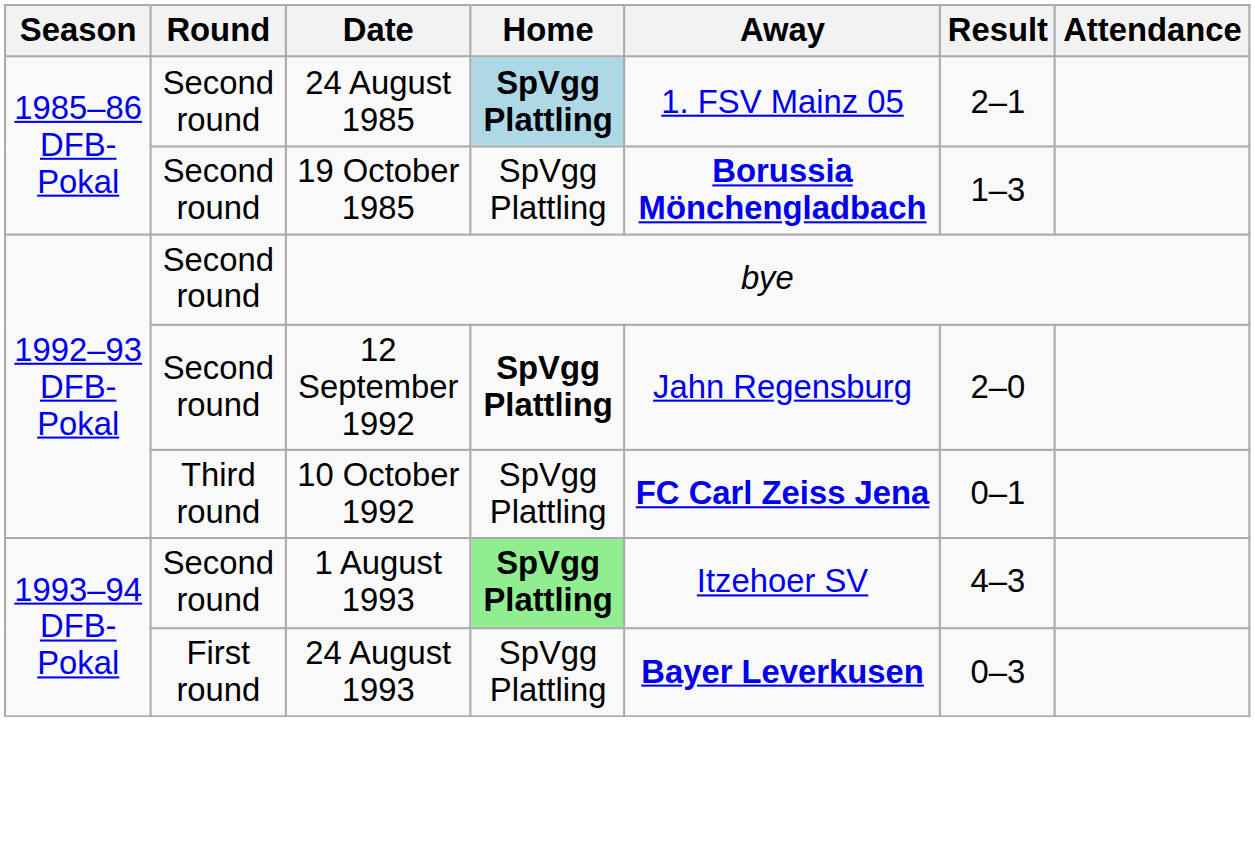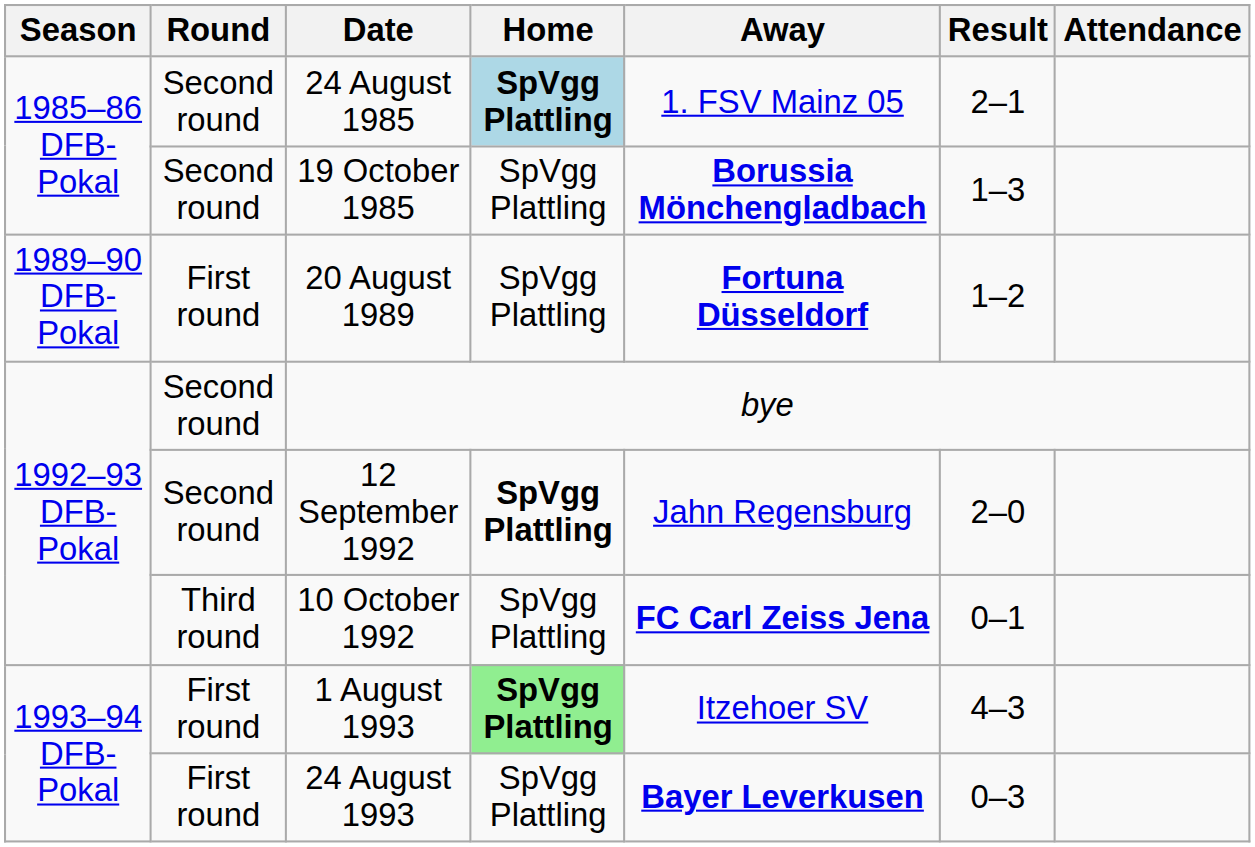+ row: 1989–90 DFB-Pokal | First round | 20 August 1989 | SpVgg Plattling | Fortuna Düsseldorf | 1–2
1 August 1993 | Round: Second round -> First round
